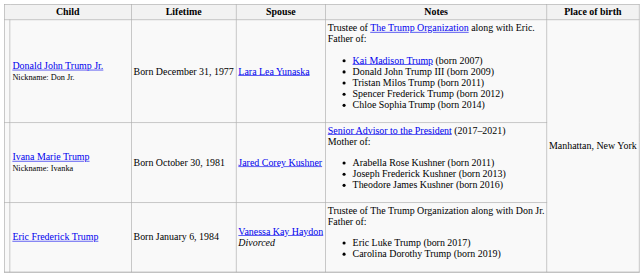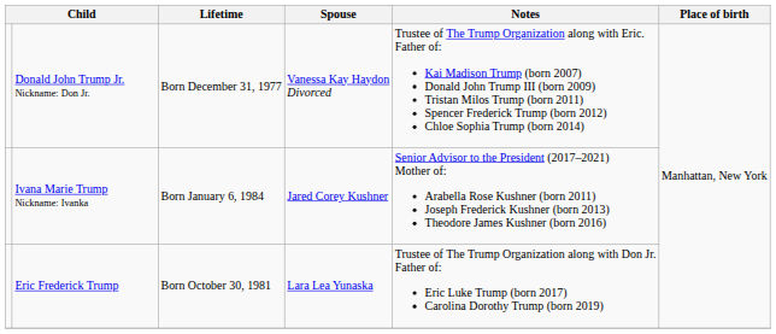Donald John Trump Jr. Nickname: Don Jr. | Spouse: Lara Lea Yunaska -> Vanessa Kay Haydon Divorced
Ivana Marie Trump Nickname: Ivanka | Lifetime: Born October 30, 1981 -> Born January 6, 1984
Eric Frederick Trump | Lifetime: Born January 6, 1984 -> Born October 30, 1981
Eric Frederick Trump | Spouse: Vanessa Kay Haydon Divorced -> Lara Lea Yunaska
